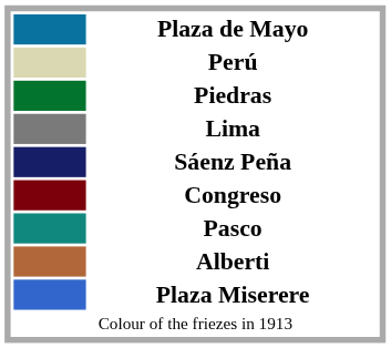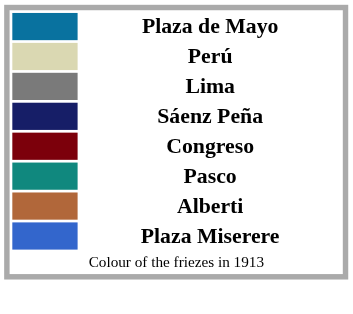- row: Piedras
